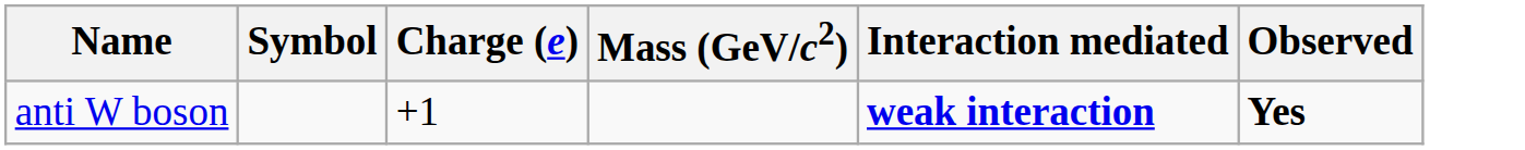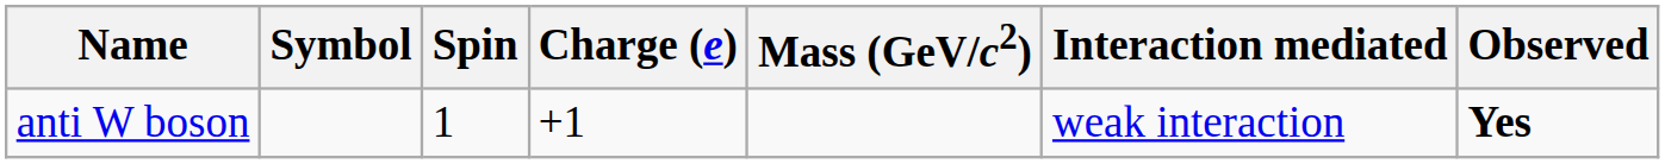+ column: Spin | 1
anti W boson | Interaction mediated: bold -> normal
